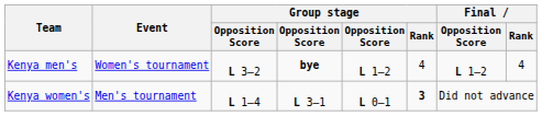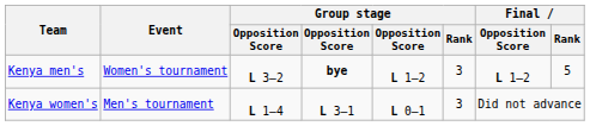Kenya men's | Group stage / Rank: 4 -> 3
Kenya men's | Final / Rank: 4 -> 5
Kenya women's | Group stage / Rank: bold -> normal
